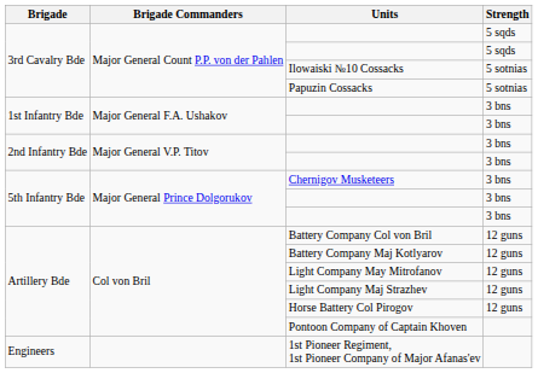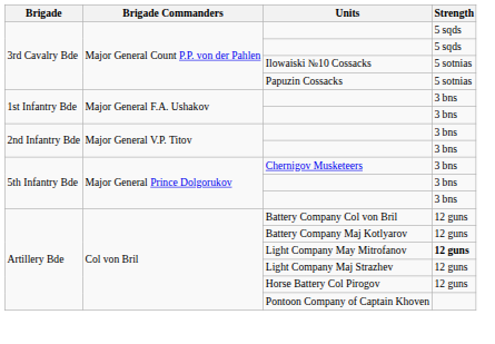Light Company May Mitrofanov | Strength: normal -> bold
- row: Engineers | 1st Pioneer Regiment, 1st Pioneer Company of Major Afanas'ev
